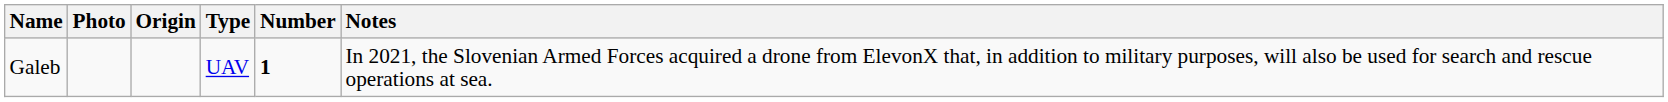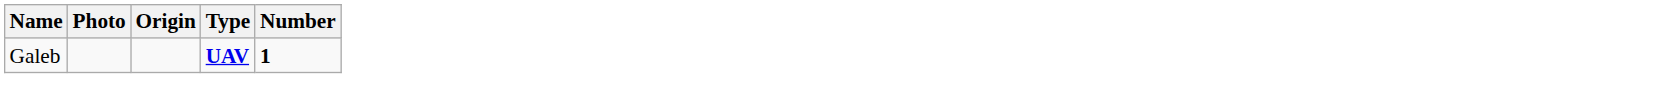- column: Notes | In 2021, the Slovenian Armed Forces acquired a drone from ElevonX that, in addition to military purposes, will also be used for search and rescue operations at sea.
Galeb | Type: normal -> bold
